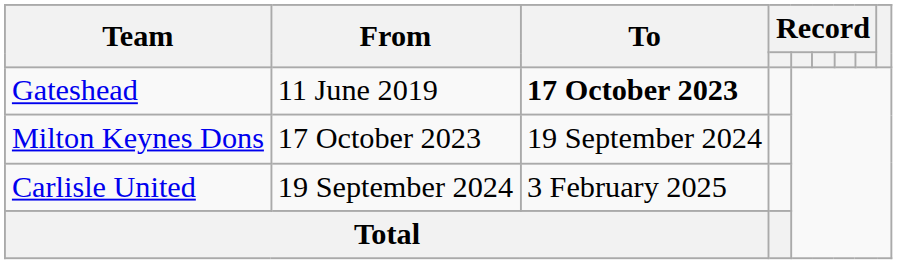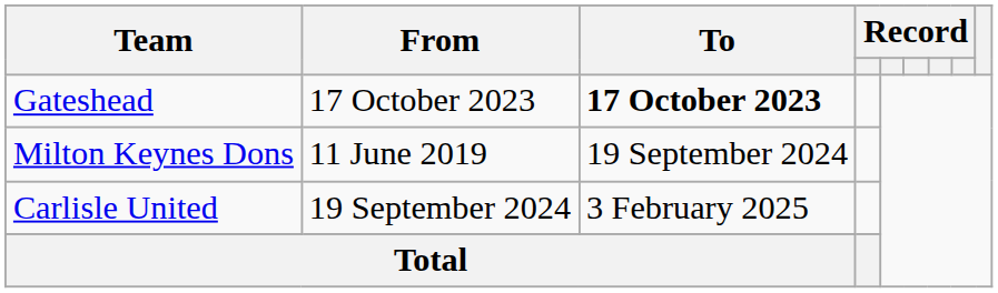Gateshead | From: 11 June 2019 -> 17 October 2023
Milton Keynes Dons | From: 17 October 2023 -> 11 June 2019
